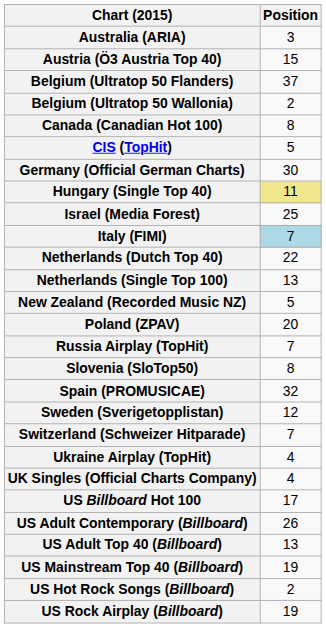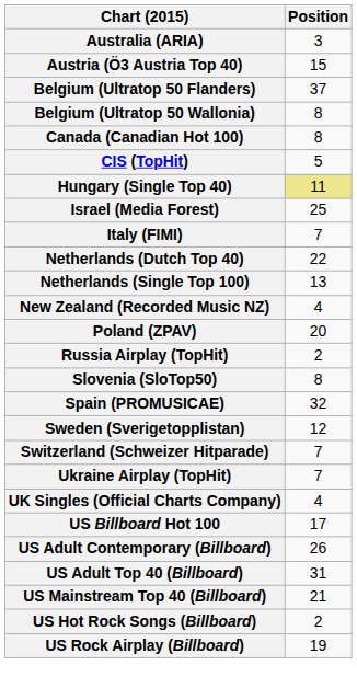Belgium (Ultratop 50 Wallonia) | Position: 2 -> 8
- row: Germany (Official German Charts) | 30
Italy (FIMI) | Position: lightblue background -> no background
New Zealand (Recorded Music NZ) | Position: 5 -> 4
Russia Airplay (TopHit) | Position: 7 -> 2
Ukraine Airplay (TopHit) | Position: 4 -> 7
US Adult Top 40 (Billboard) | Position: 13 -> 31
US Mainstream Top 40 (Billboard) | Position: 19 -> 21
